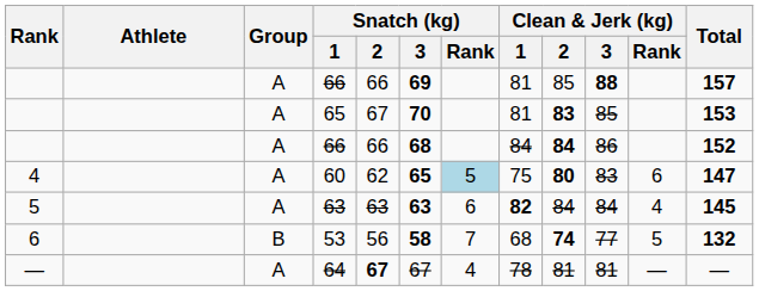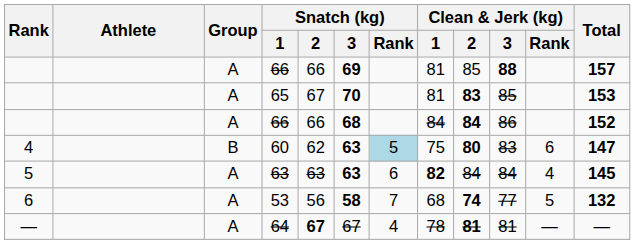60 | Group: A -> B
60 | Snatch (kg) / 3: 65 -> 63
53 | Group: B -> A
64 | Clean & Jerk (kg) / 2: normal -> bold
